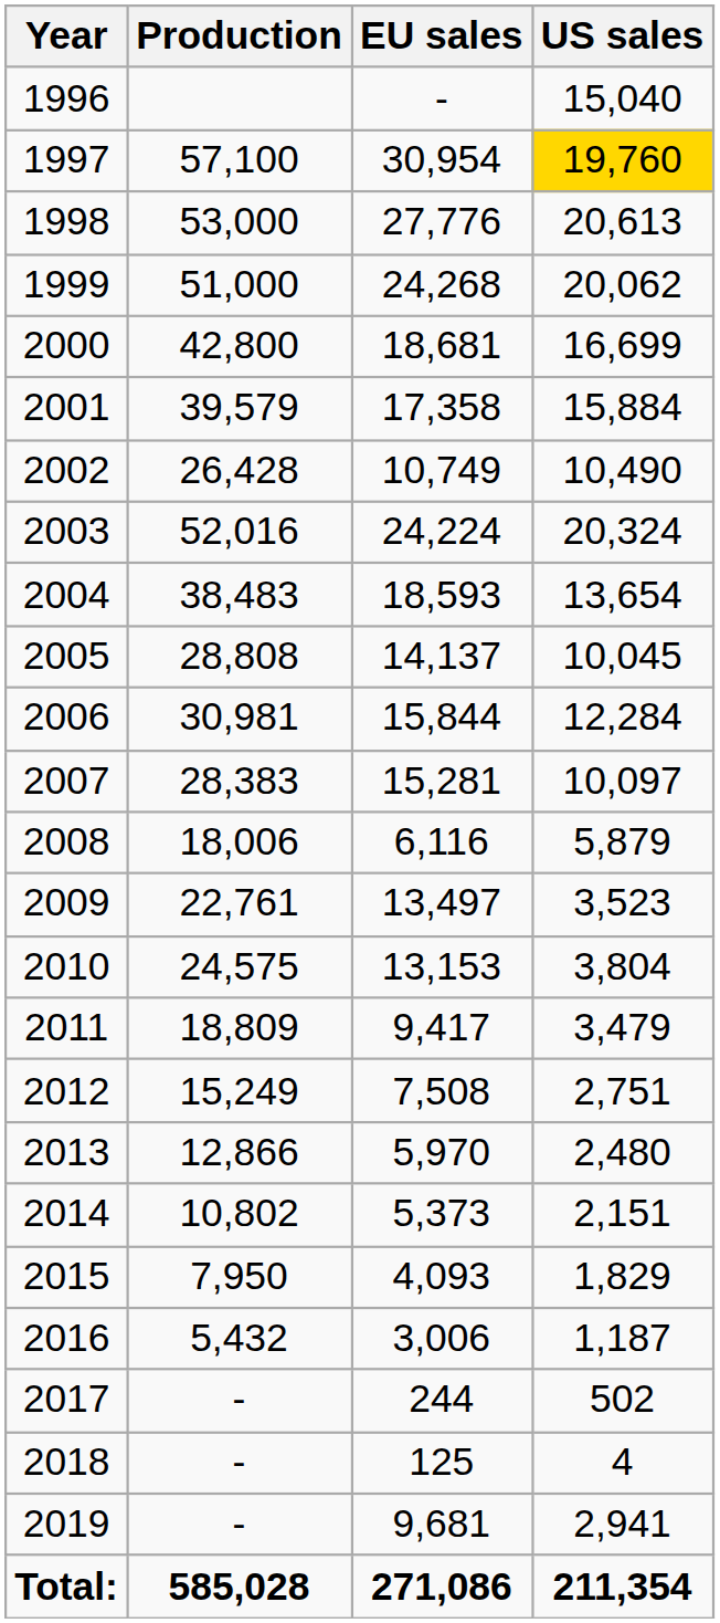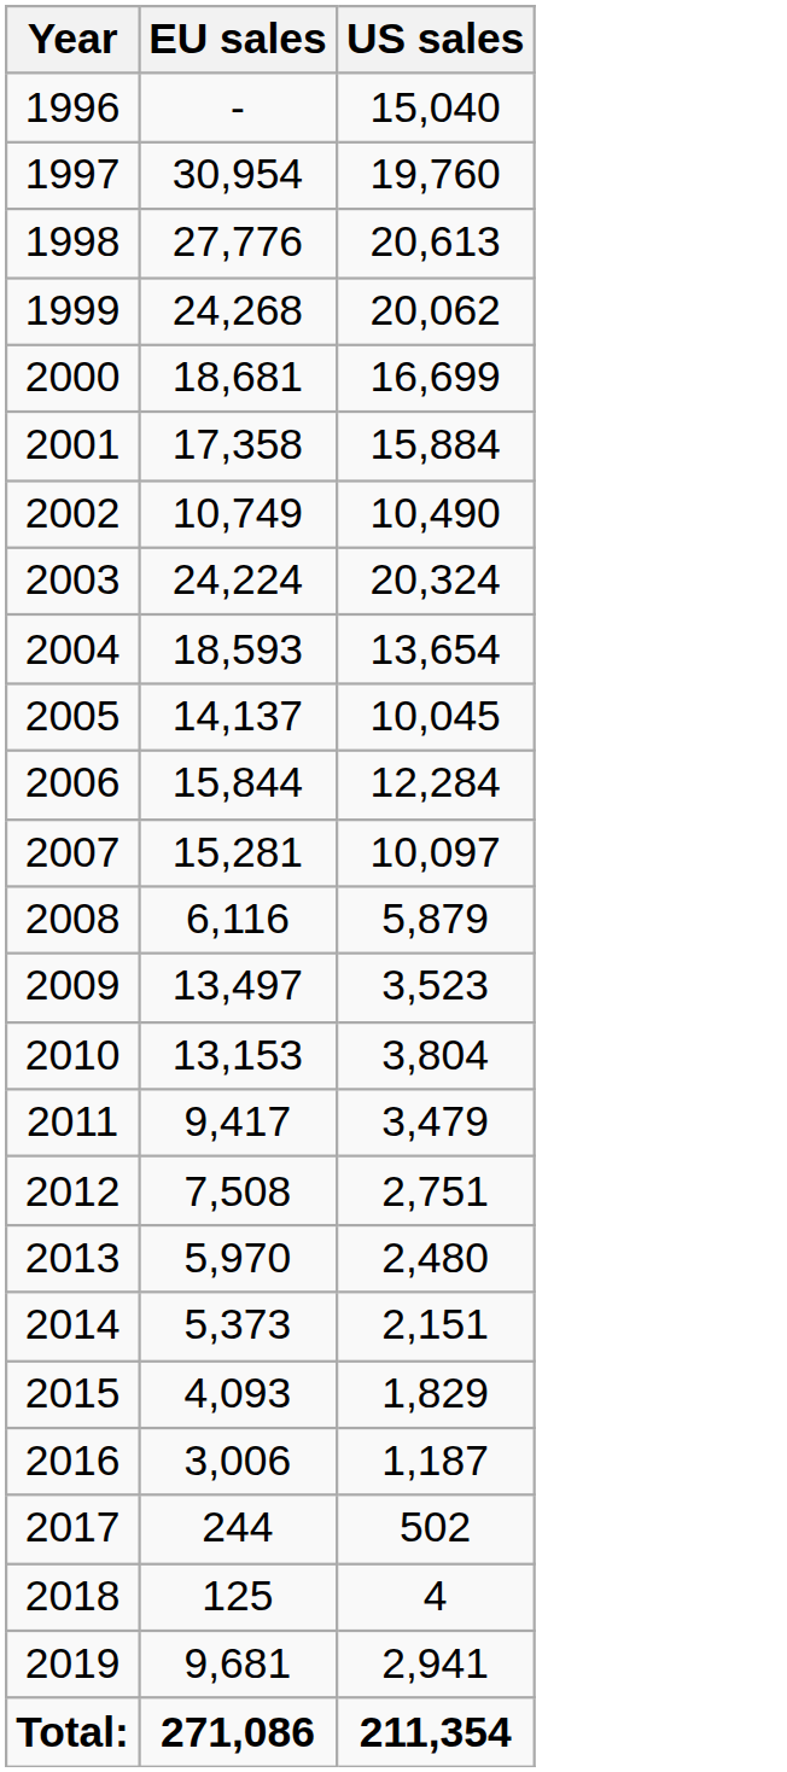- column: Production | 57,100 | 53,000 | 51,000 | 42,800 | 39,579 | 26,428 | 52,016 | 38,483 | 28,808 | 30,981 | 28,383 | 18,006 | 22,761 | 24,575 | 18,809 | 15,249 | 12,866 | 10,802 | 7,950 | 5,432 | - | - | - | 585,028
1997 | US sales: gold background -> no background
